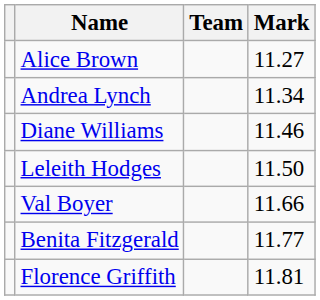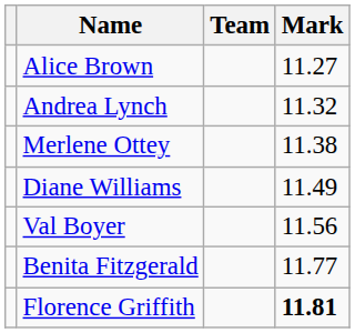Andrea Lynch | Mark: 11.34 -> 11.32
+ row: Merlene Ottey | 11.38
Diane Williams | Mark: 11.46 -> 11.49
- row: Leleith Hodges | 11.50
Val Boyer | Mark: 11.66 -> 11.56
Florence Griffith | Mark: normal -> bold
